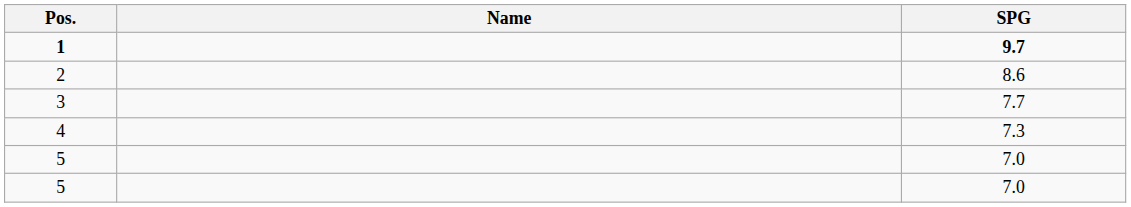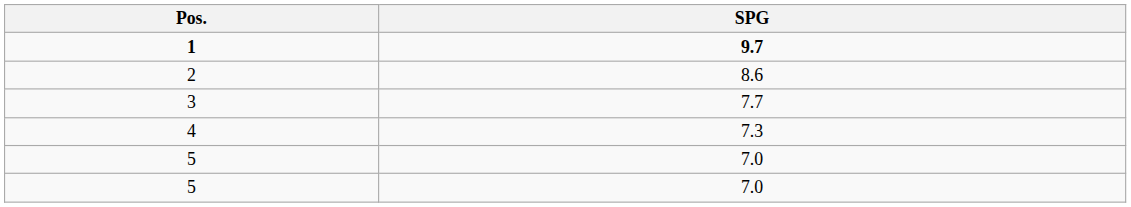- column: Name
